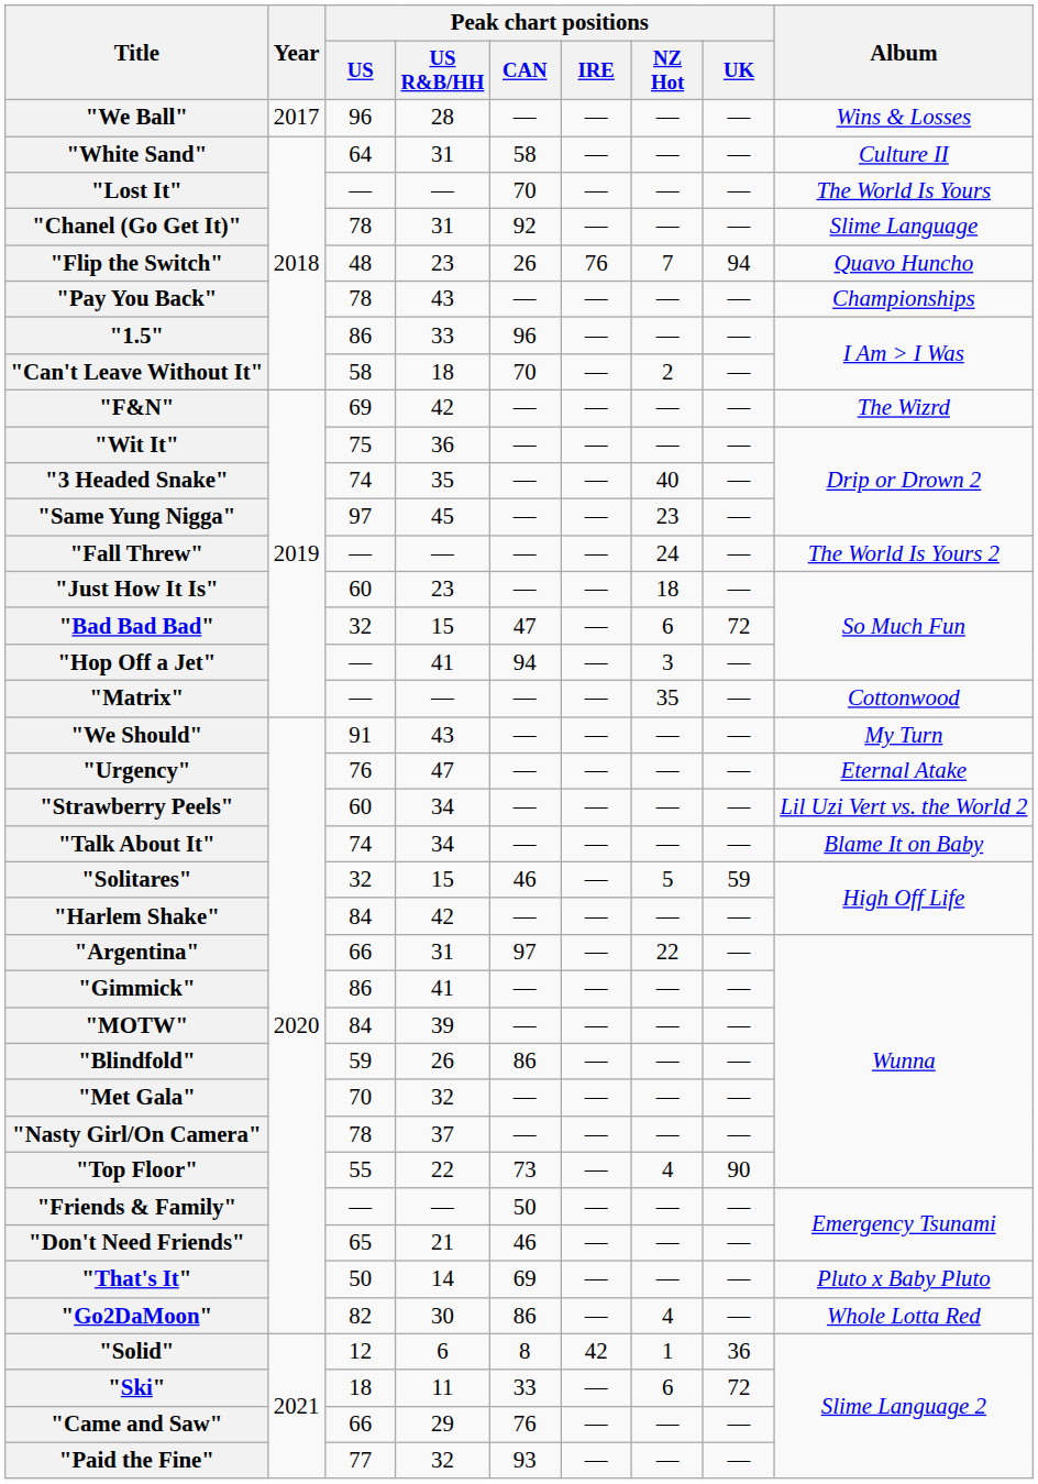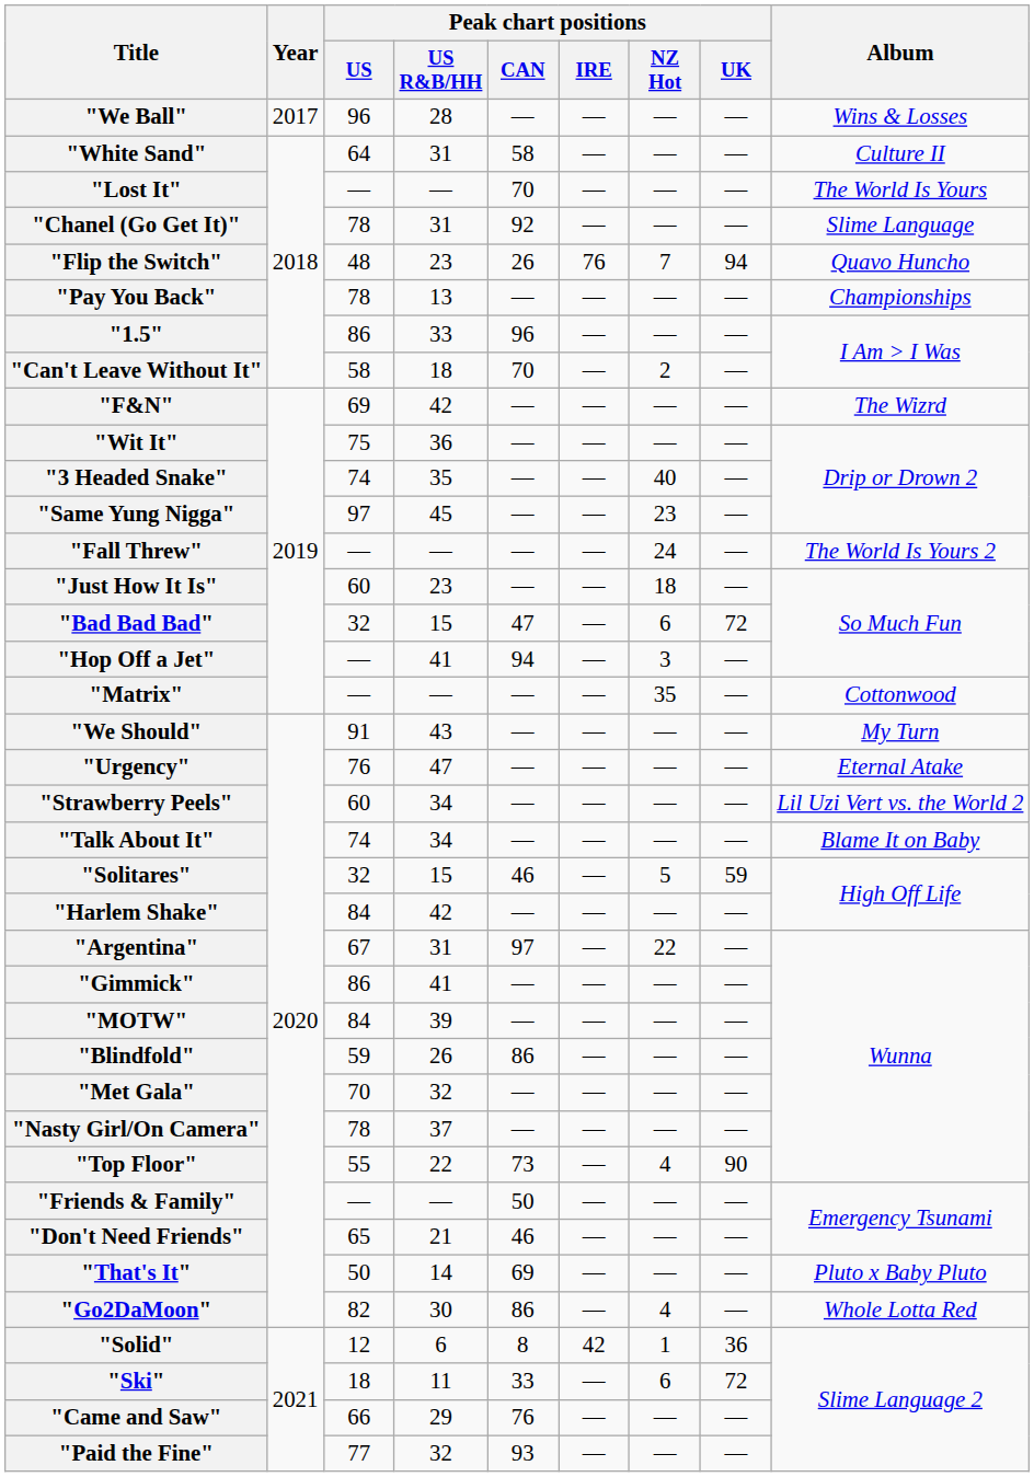"Pay You Back" | Peak chart positions / US R&B/HH: 43 -> 13
"Argentina" | Peak chart positions / US: 66 -> 67
